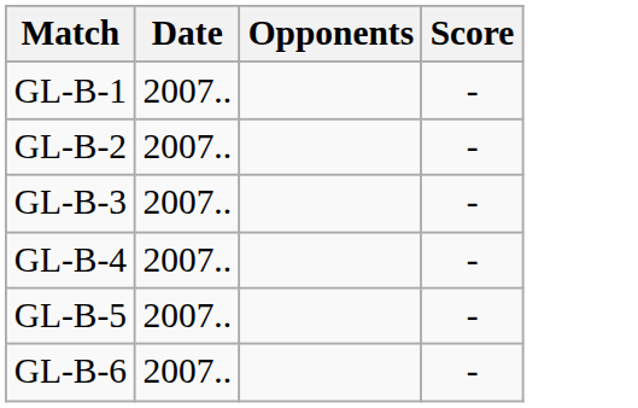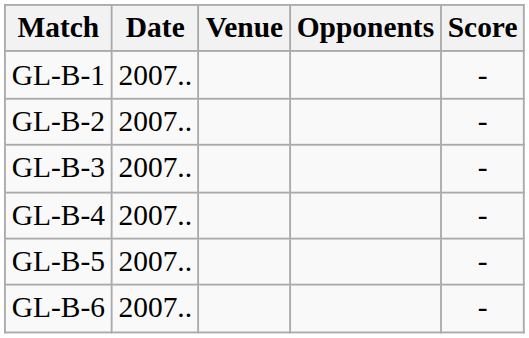+ column: Venue
